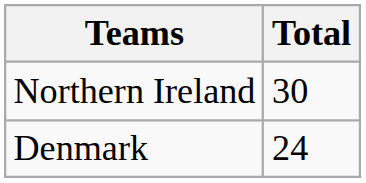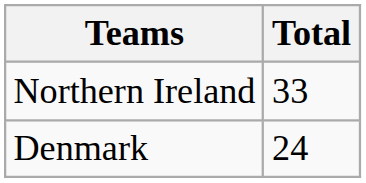Northern Ireland | Total: 30 -> 33
